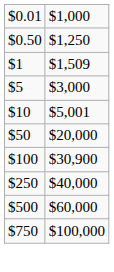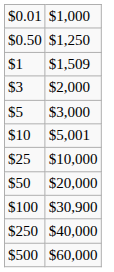+ row: $3 | $2,000
+ row: $25 | $10,000
- row: $750 | $100,000
